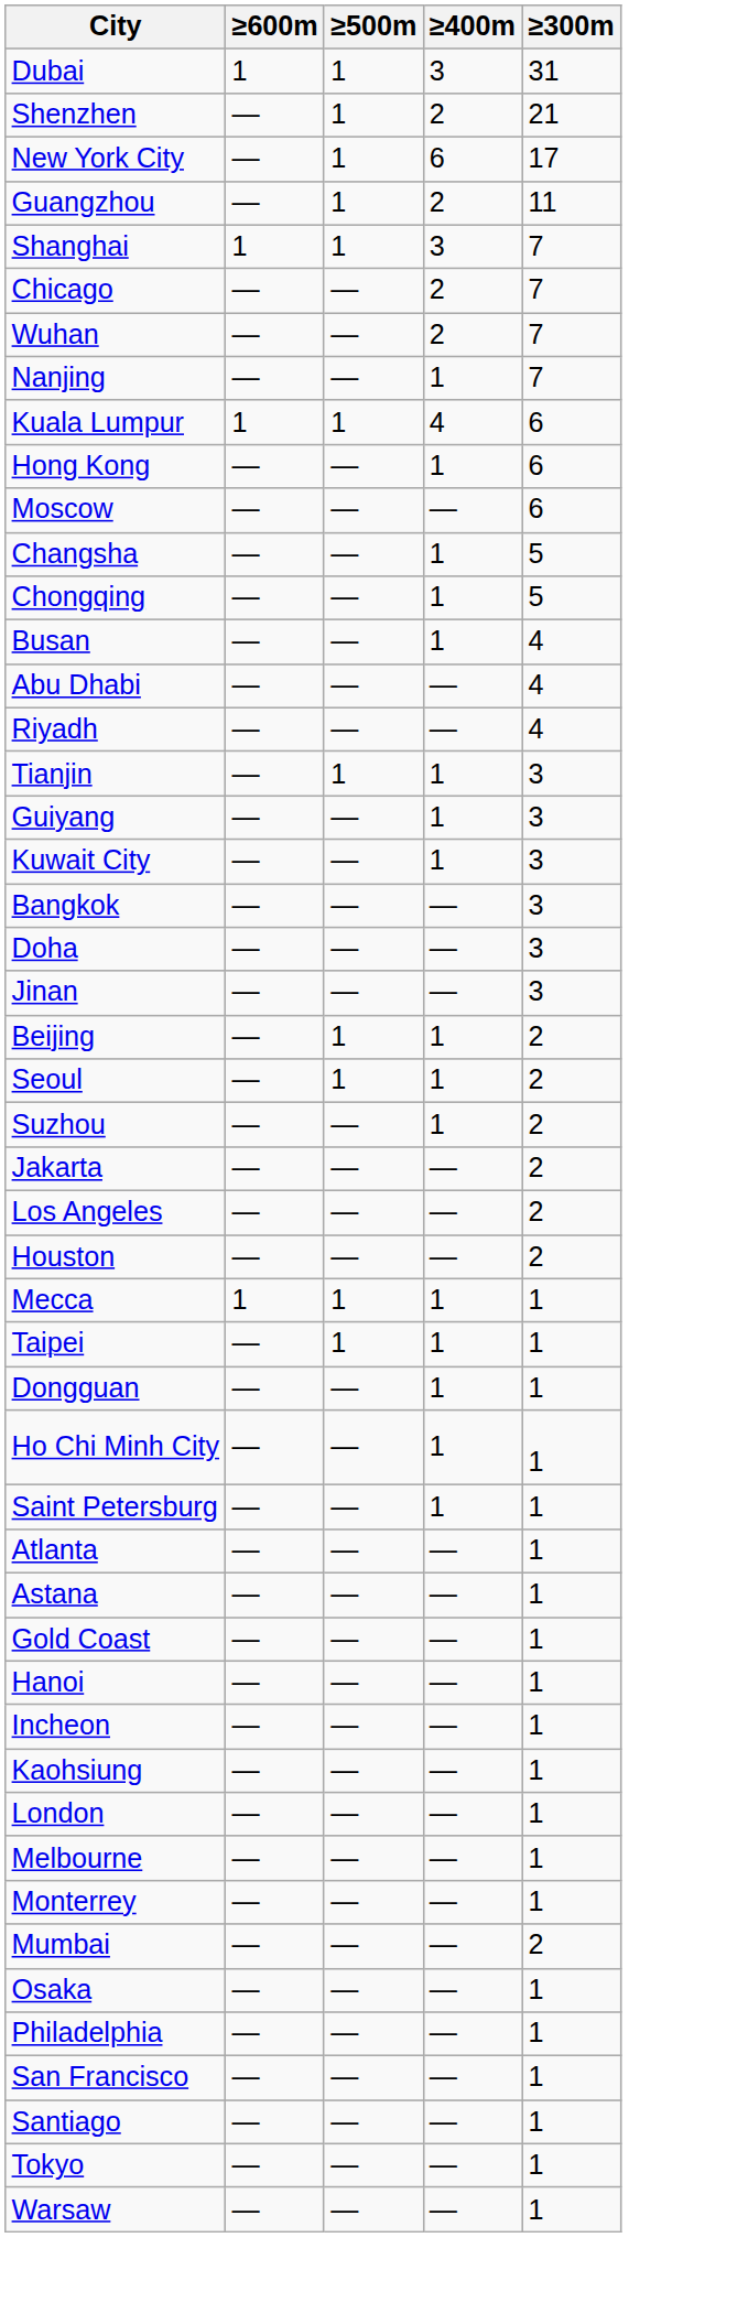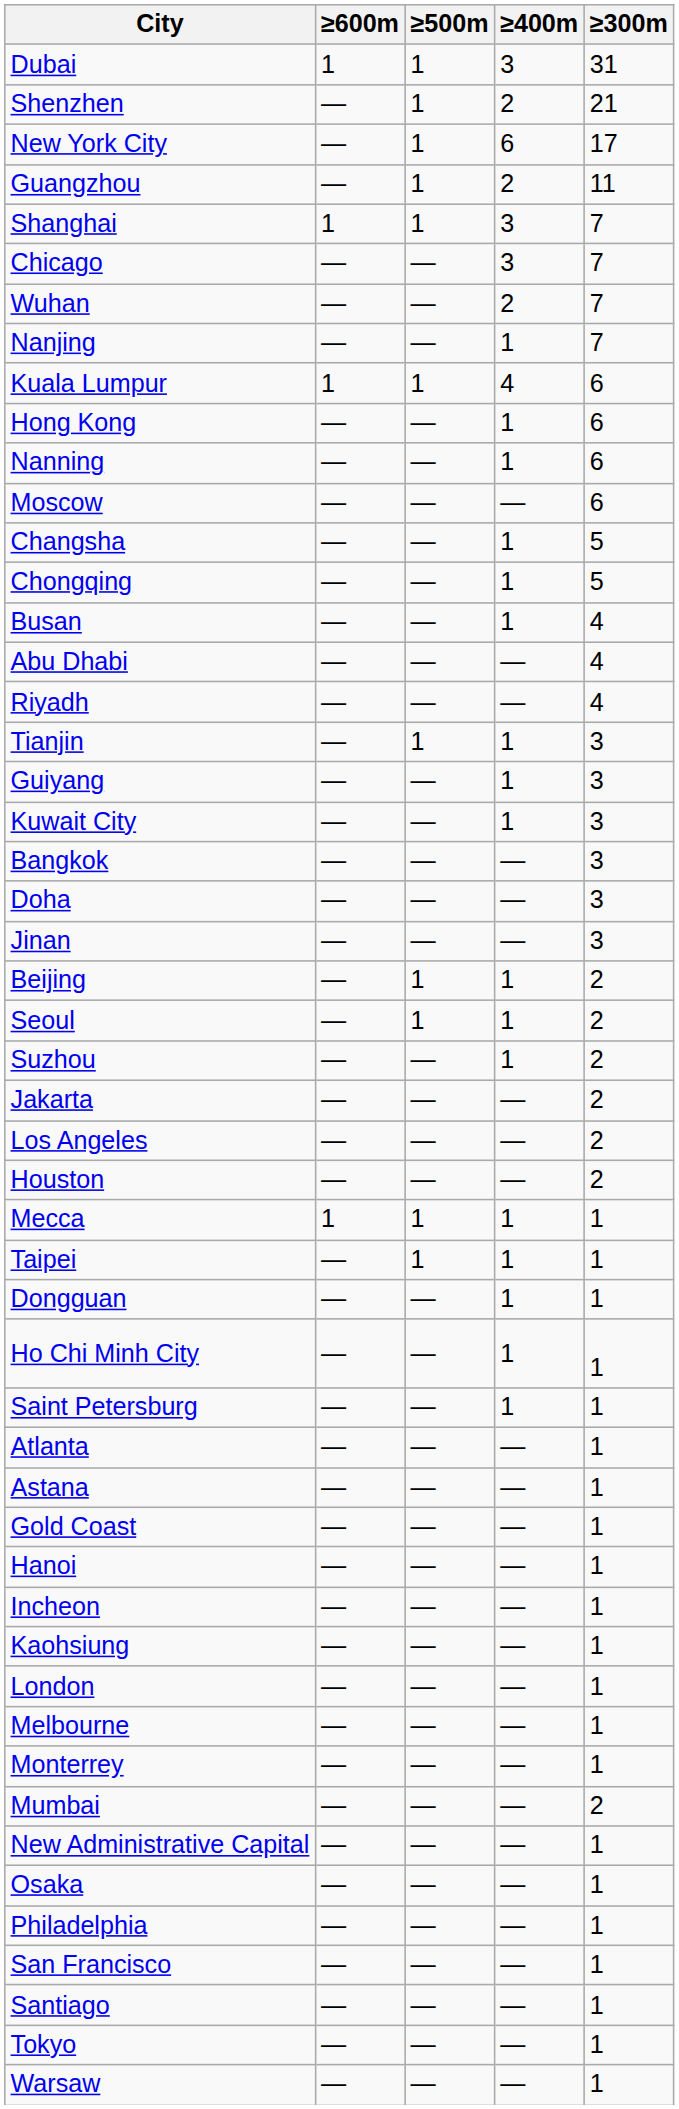Chicago | ≥400m: 2 -> 3
+ row: Nanning | — | — | 1 | 6
+ row: New Administrative Capital | — | — | — | 1
